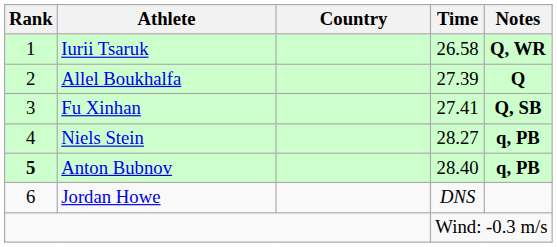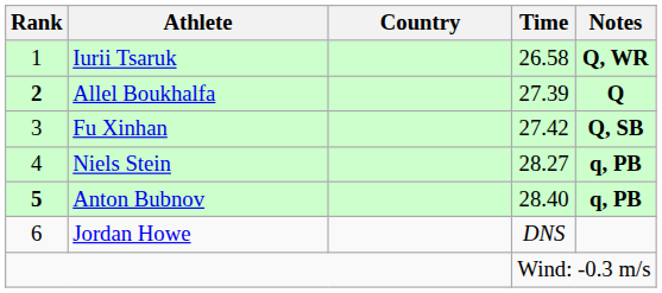Allel Boukhalfa | Rank: normal -> bold
Fu Xinhan | Time: 27.41 -> 27.42
